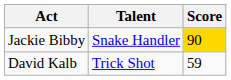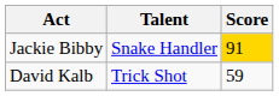Jackie Bibby | Score: 90 -> 91
